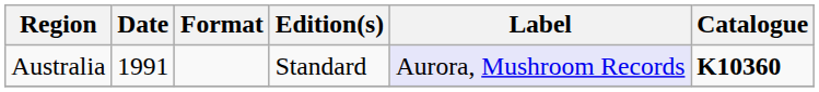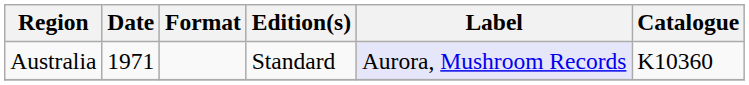Australia | Date: 1991 -> 1971
Australia | Catalogue: bold -> normal
